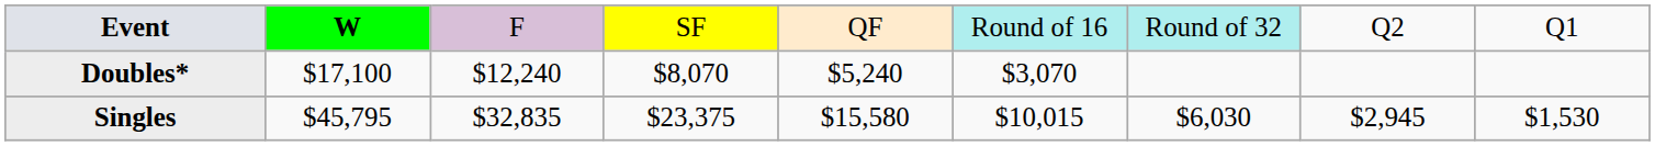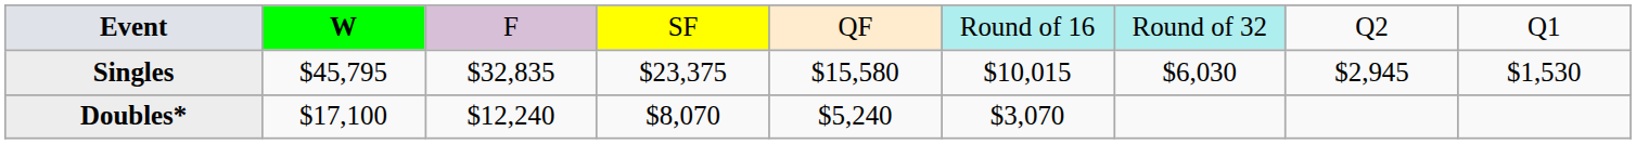rows swapped: Singles <-> Doubles*
